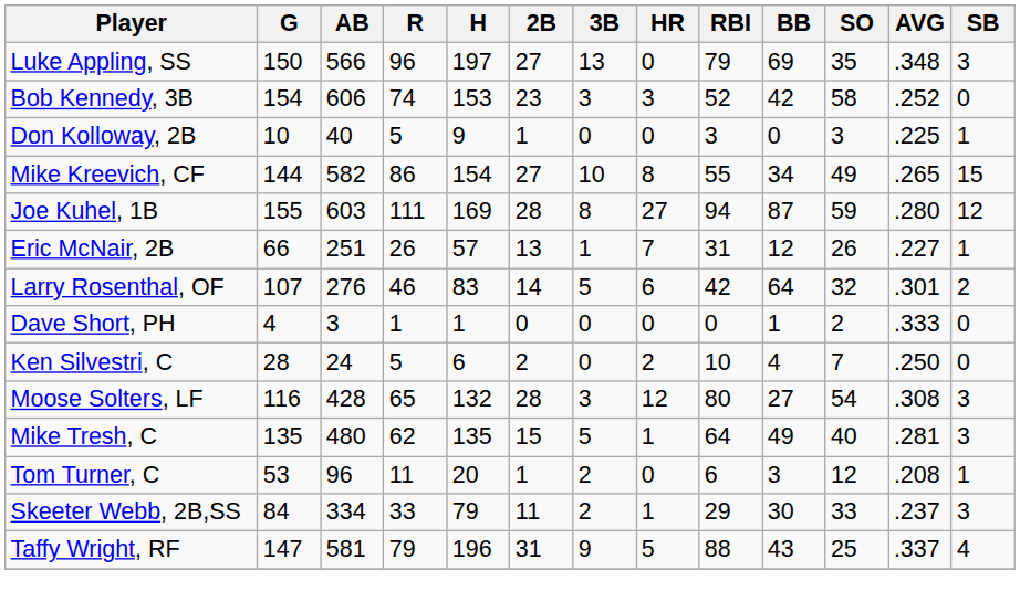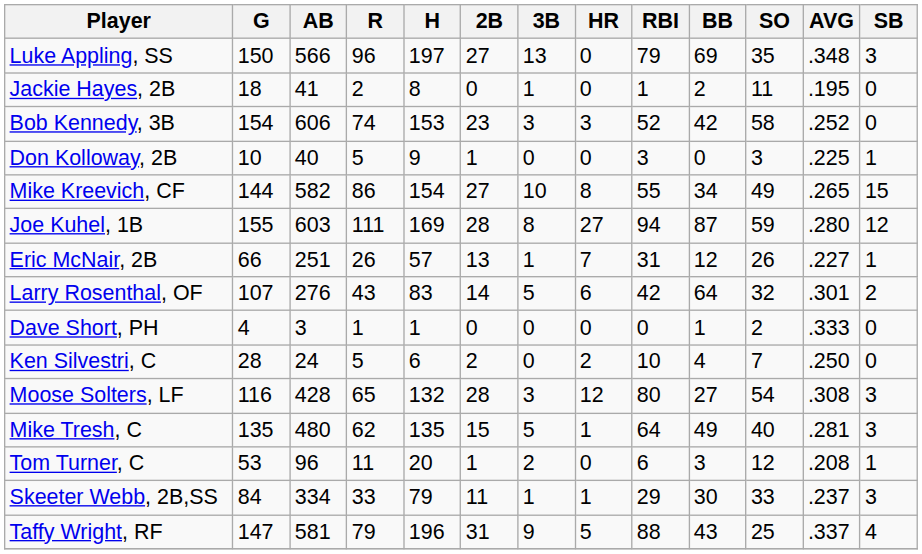+ row: Jackie Hayes, 2B | 18 | 41 | 2 | 8 | 0 | 1 | 0 | 1 | 2 | 11 | .195 | 0
Larry Rosenthal, OF | R: 46 -> 43
Skeeter Webb, 2B,SS | 3B: 2 -> 1
